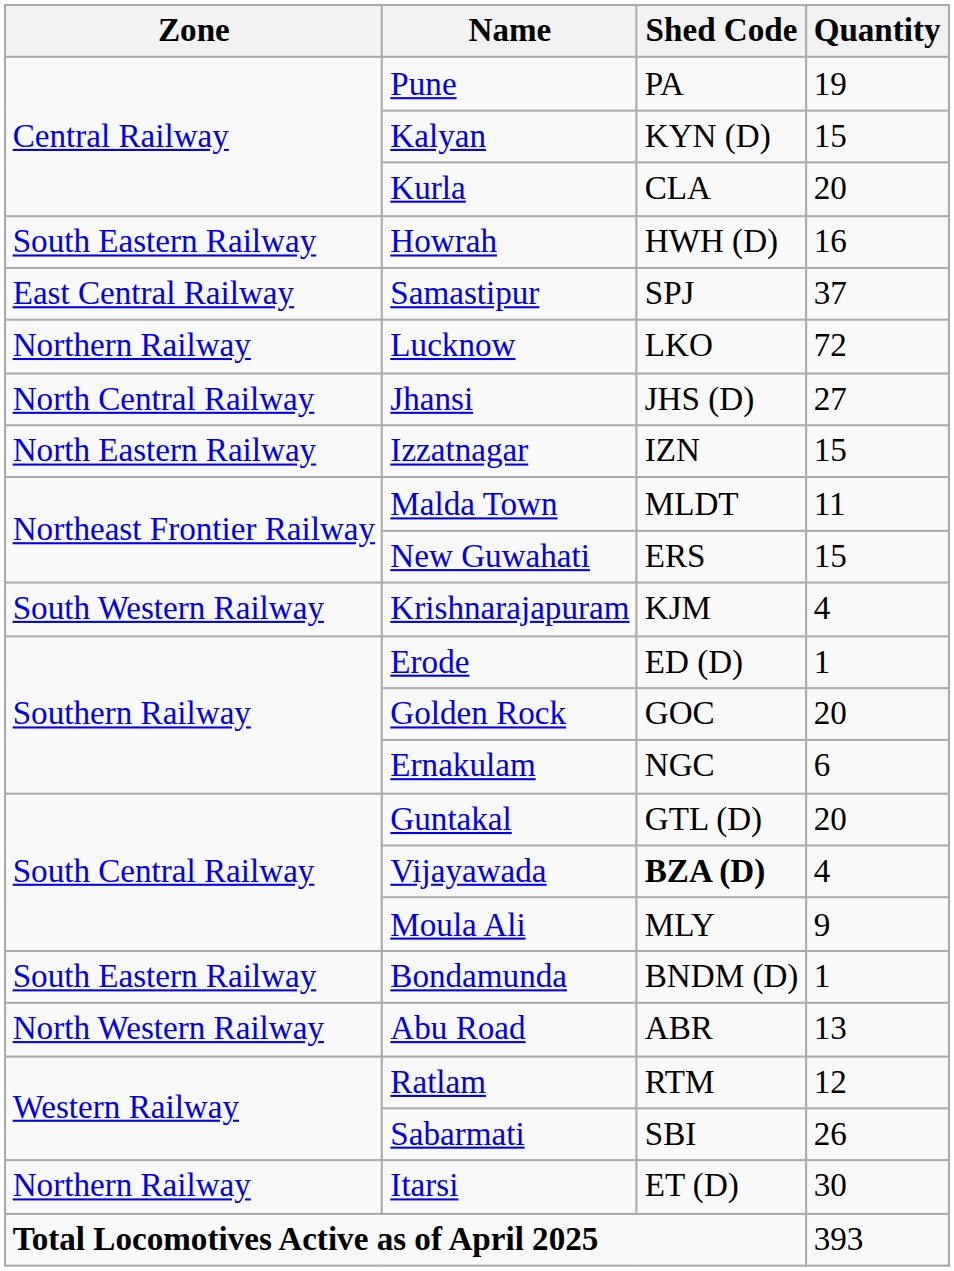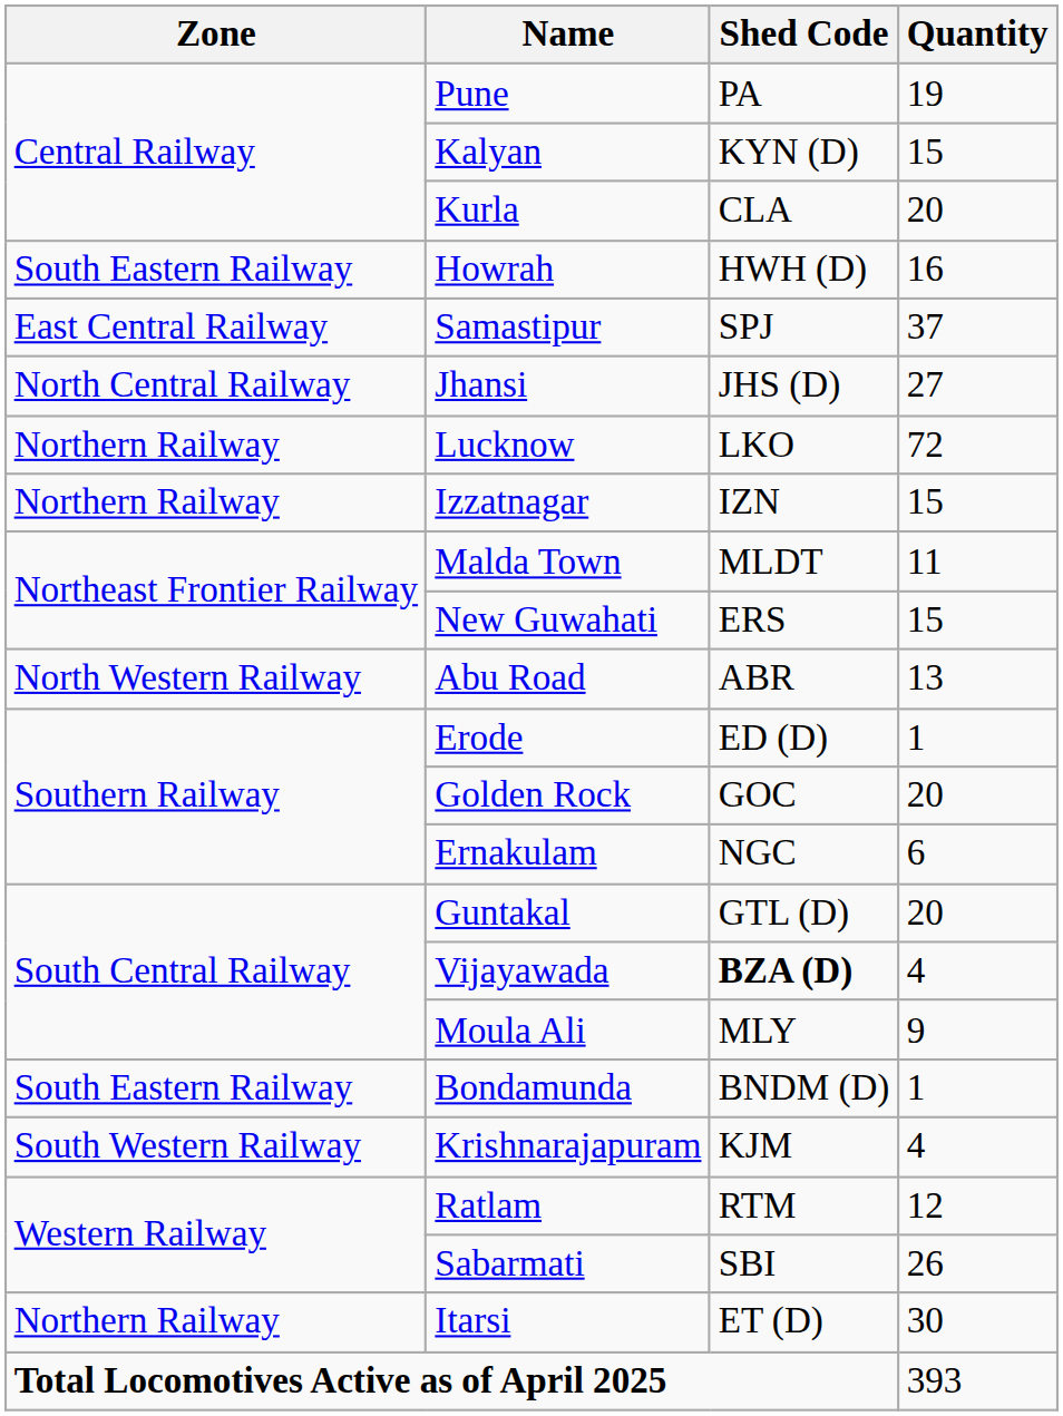rows swapped: Lucknow <-> Jhansi
Izzatnagar | Zone: North Eastern Railway -> Northern Railway
rows swapped: Abu Road <-> Krishnarajapuram
